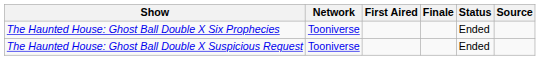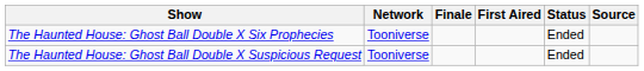columns swapped: First Aired <-> Finale
